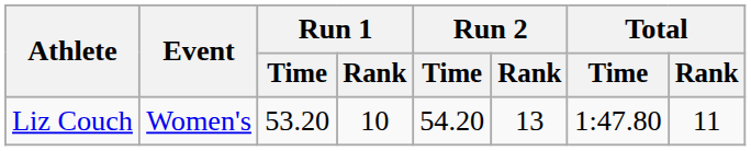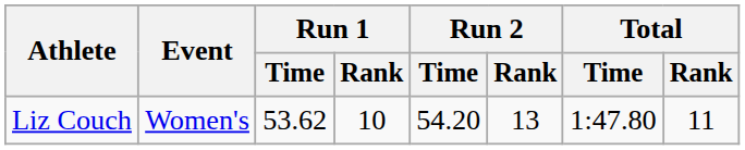Liz Couch | Run 1 / Time: 53.20 -> 53.62
